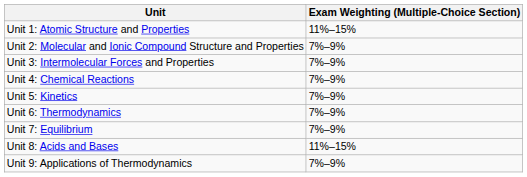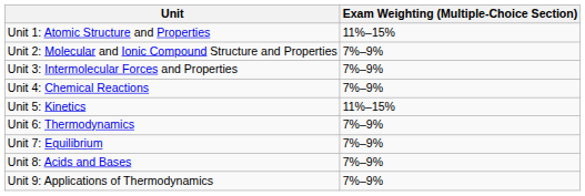Unit 5: Kinetics | Exam Weighting (Multiple-Choice Section): 7%–9% -> 11%–15%
Unit 8: Acids and Bases | Exam Weighting (Multiple-Choice Section): 11%–15% -> 7%–9%
